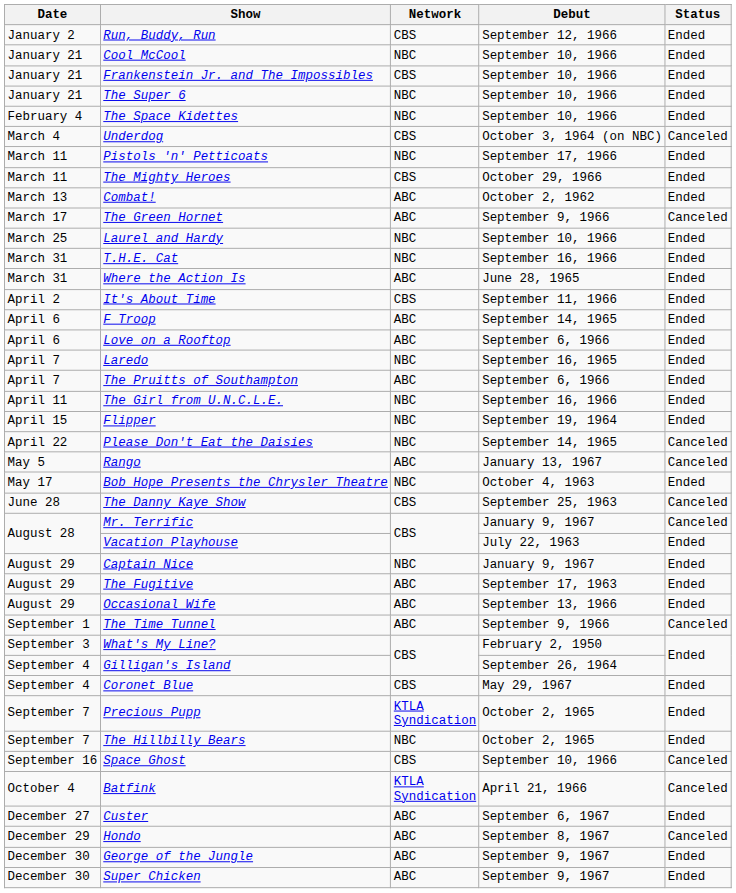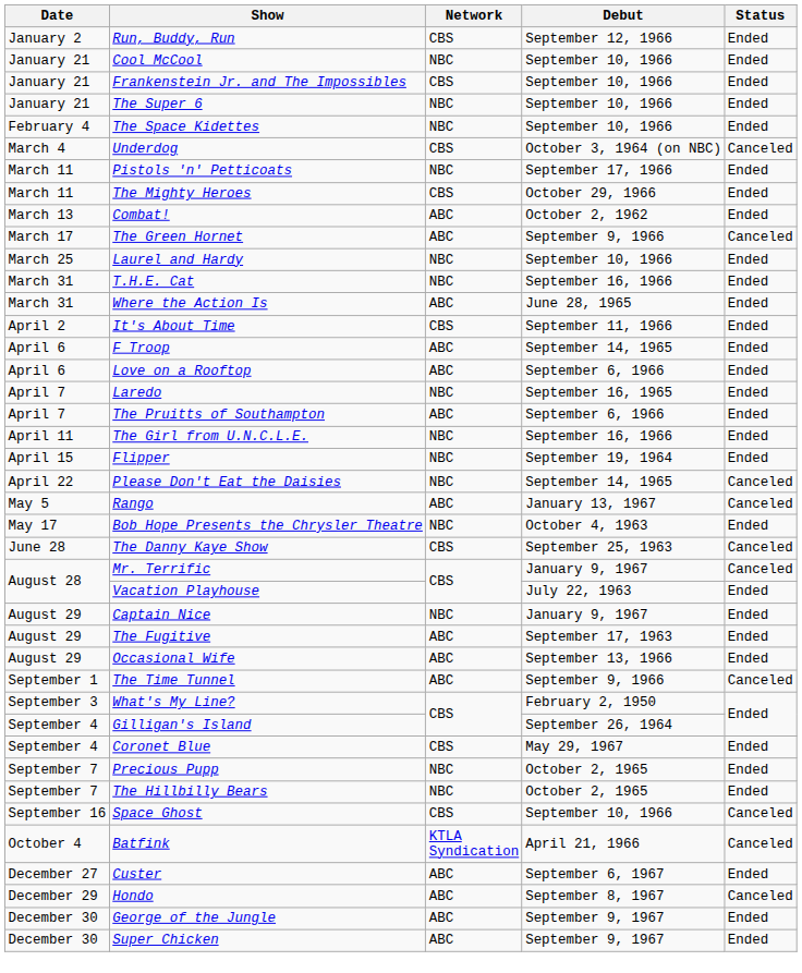Precious Pupp | Network: KTLA Syndication -> NBC
